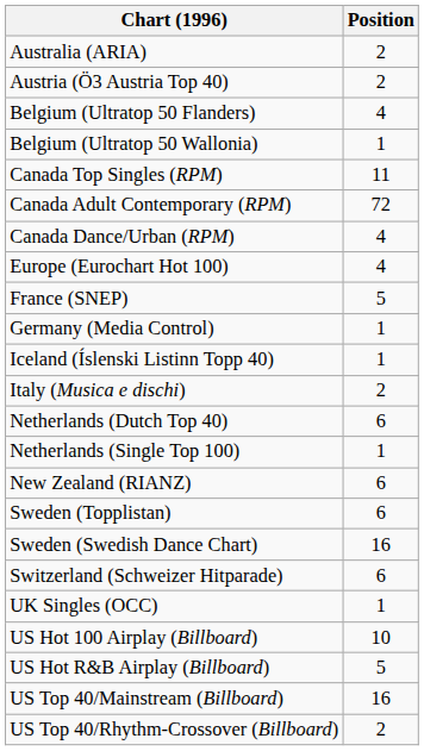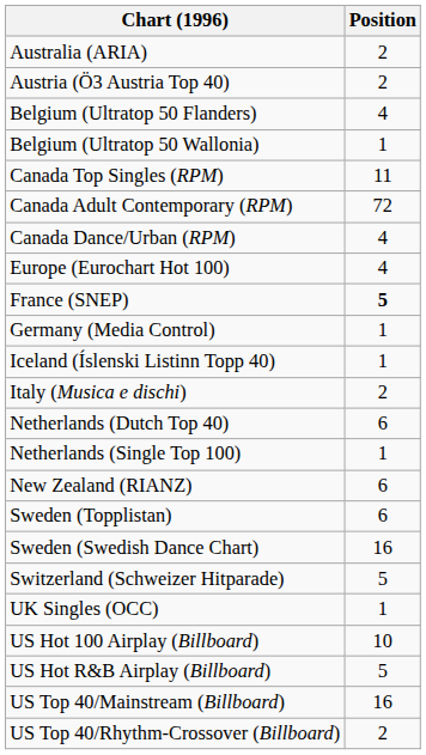France (SNEP) | Position: normal -> bold
Switzerland (Schweizer Hitparade) | Position: 6 -> 5
